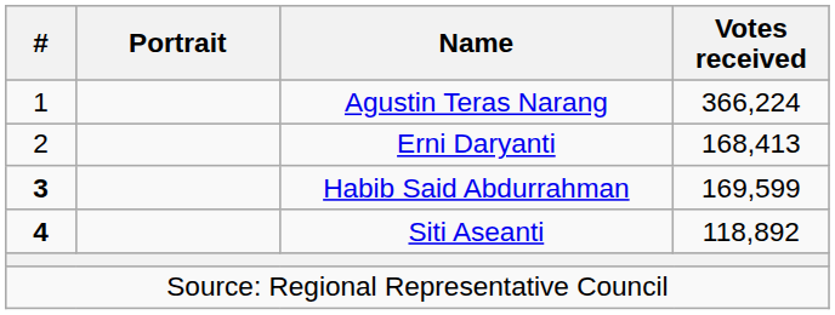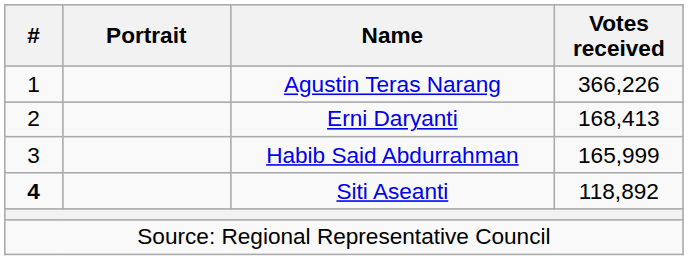Agustin Teras Narang | Votes received: 366,224 -> 366,226
Habib Said Abdurrahman | #: bold -> normal
Habib Said Abdurrahman | Votes received: 169,599 -> 165,999
